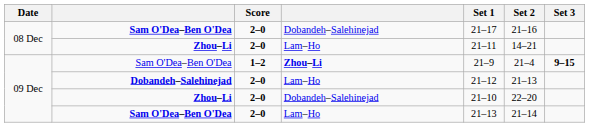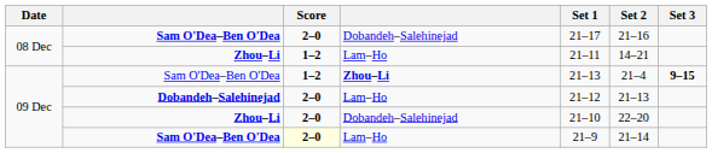Zhou–Li / Lam–Ho | Score: 2–0 -> 1–2
Sam O'Dea–Ben O'Dea / Zhou–Li | Set 1: 21–9 -> 21–13
Sam O'Dea–Ben O'Dea / Lam–Ho | Score: no background -> lightyellow background
Sam O'Dea–Ben O'Dea / Lam–Ho | Set 1: 21–13 -> 21–9
